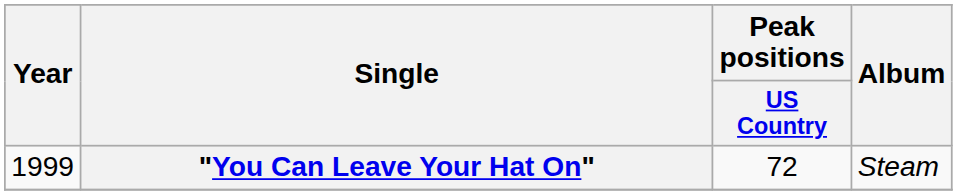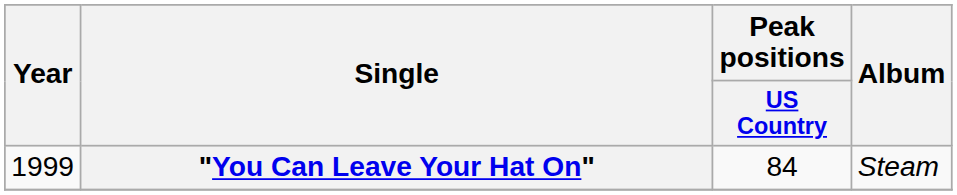"You Can Leave Your Hat On" | Peak positions / US Country: 72 -> 84
